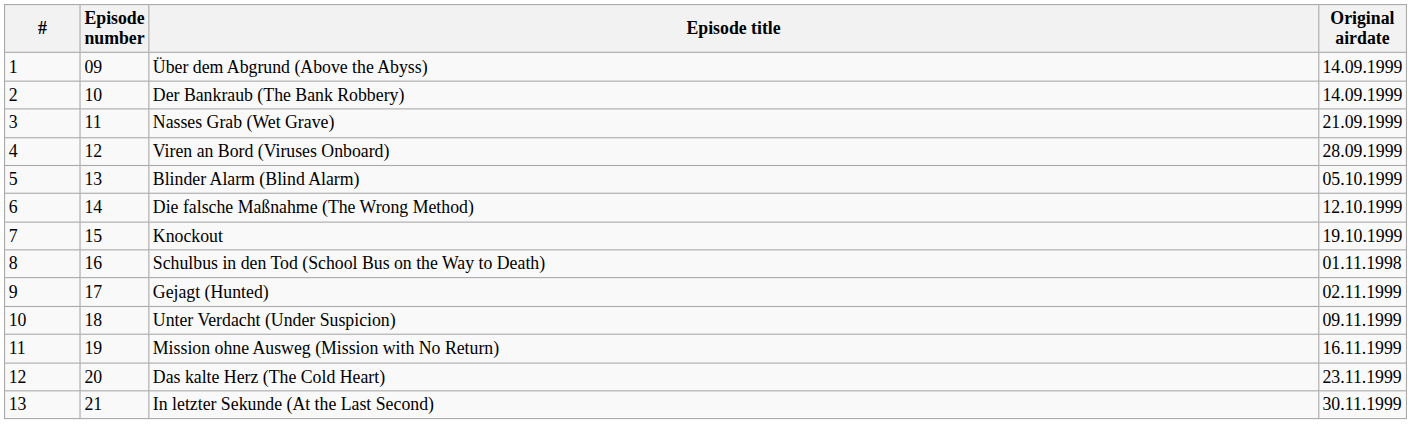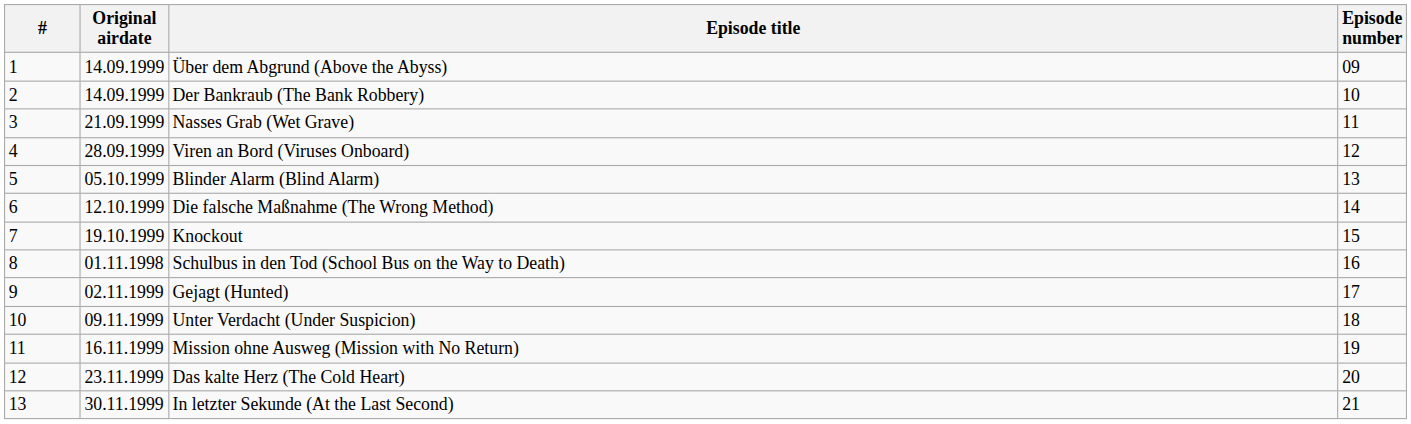columns swapped: Original airdate <-> Episode number
